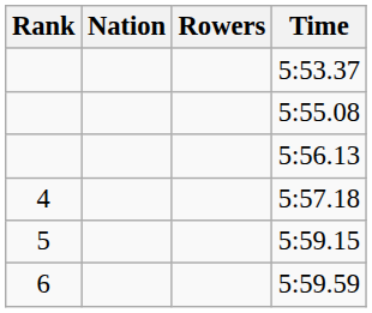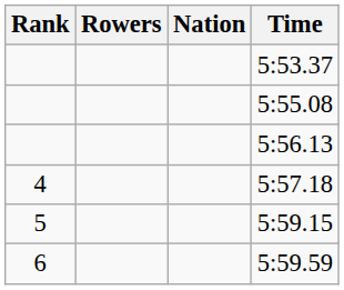columns swapped: Rowers <-> Nation
